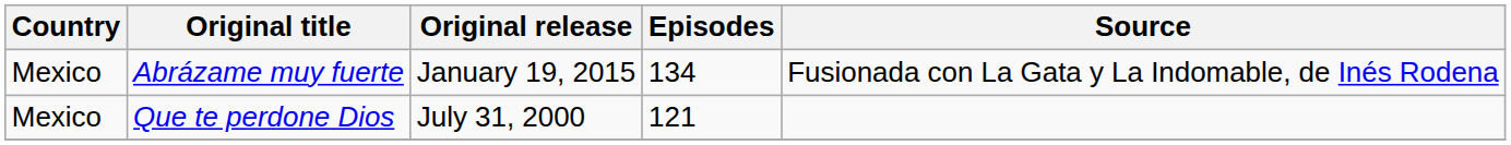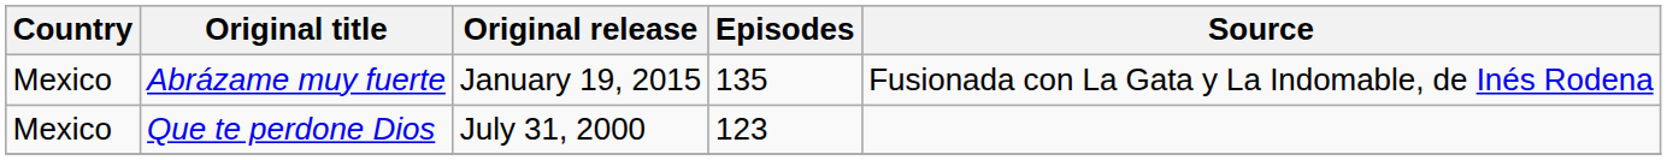Abrázame muy fuerte | Episodes: 134 -> 135
Que te perdone Dios | Episodes: 121 -> 123
